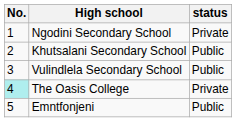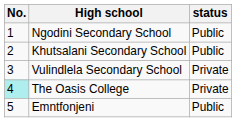Ngodini Secondary School | status: Private -> Public
Vulindlela Secondary School | status: Public -> Private
